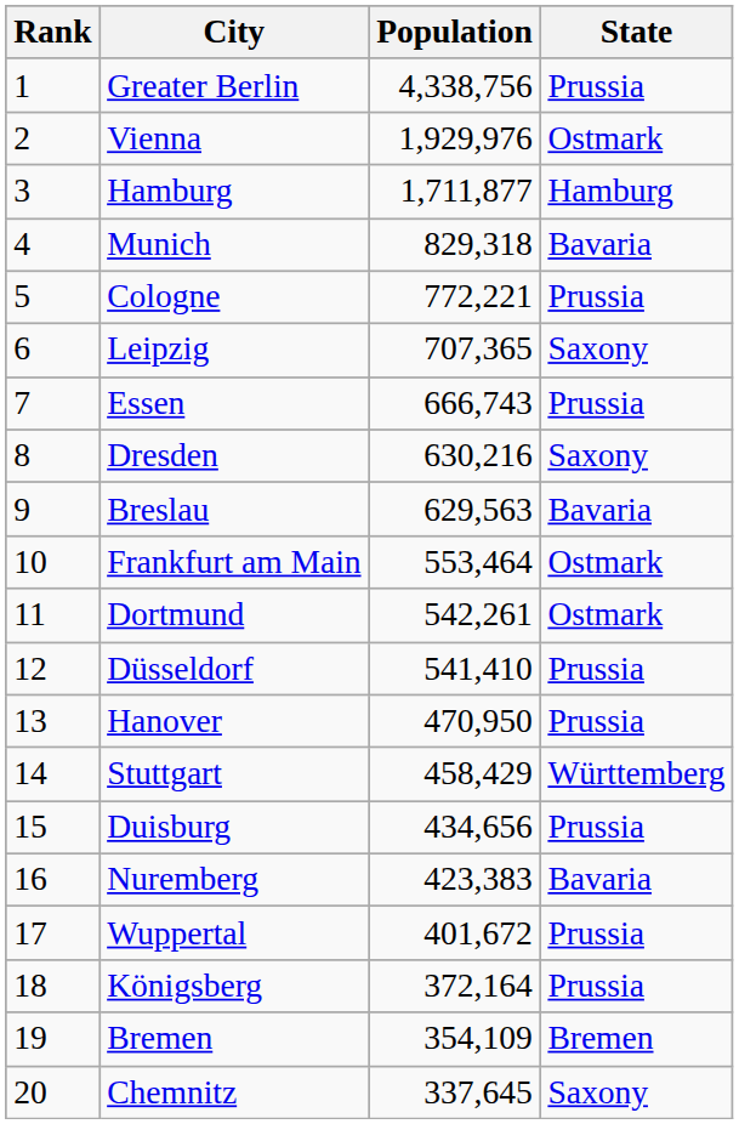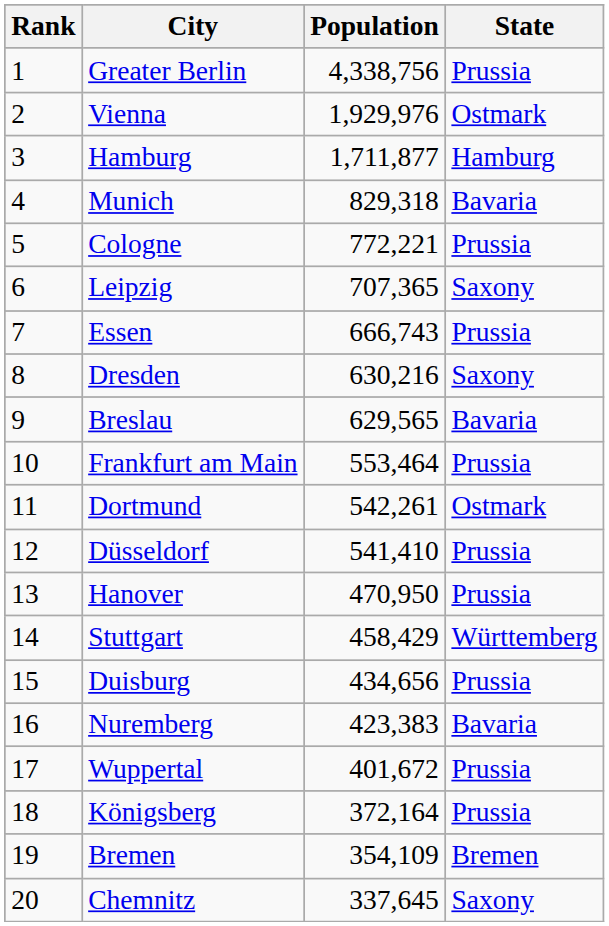Breslau | Population: 629,563 -> 629,565
Frankfurt am Main | State: Ostmark -> Prussia
